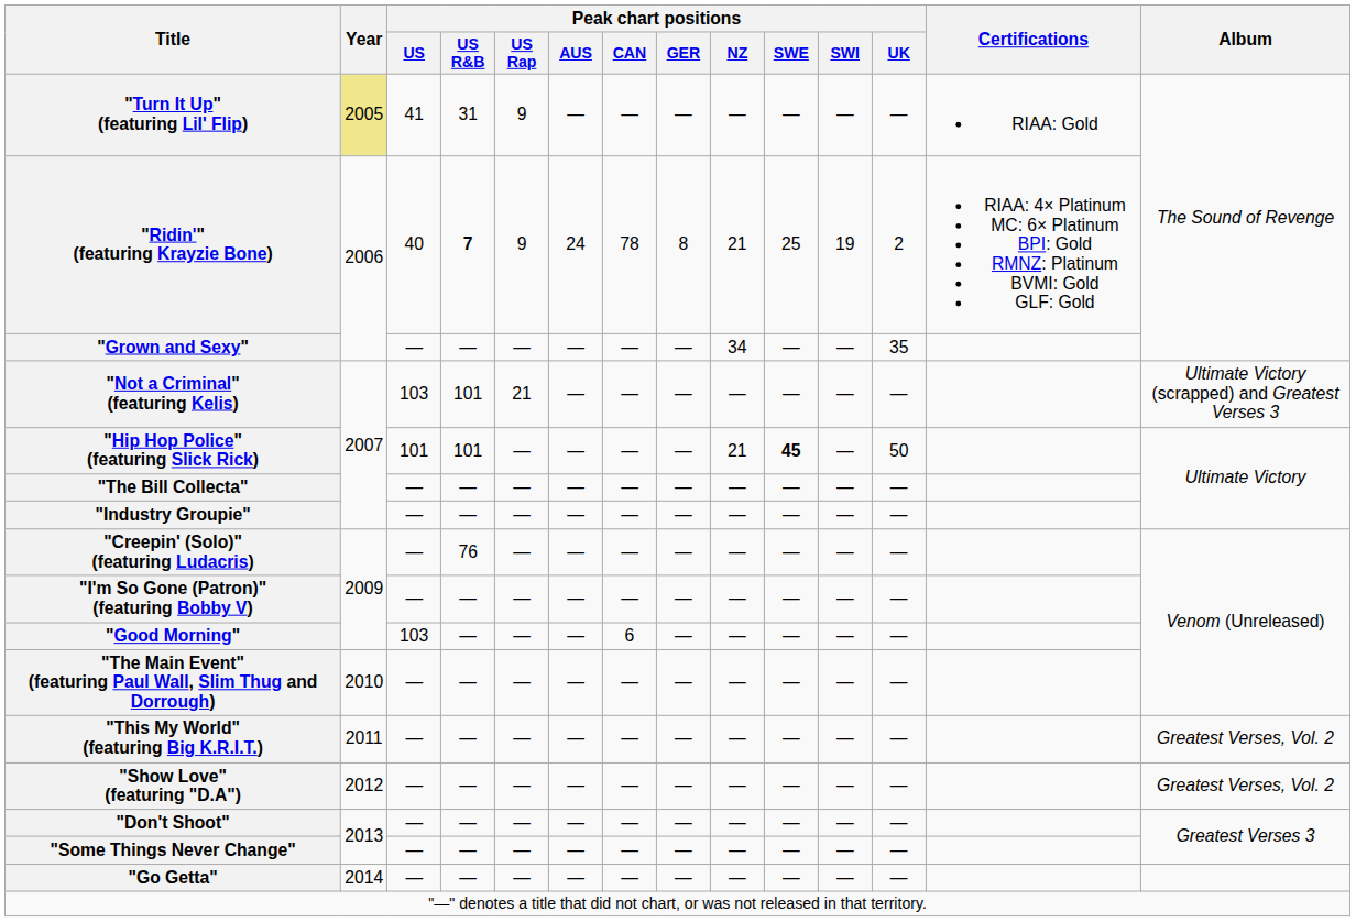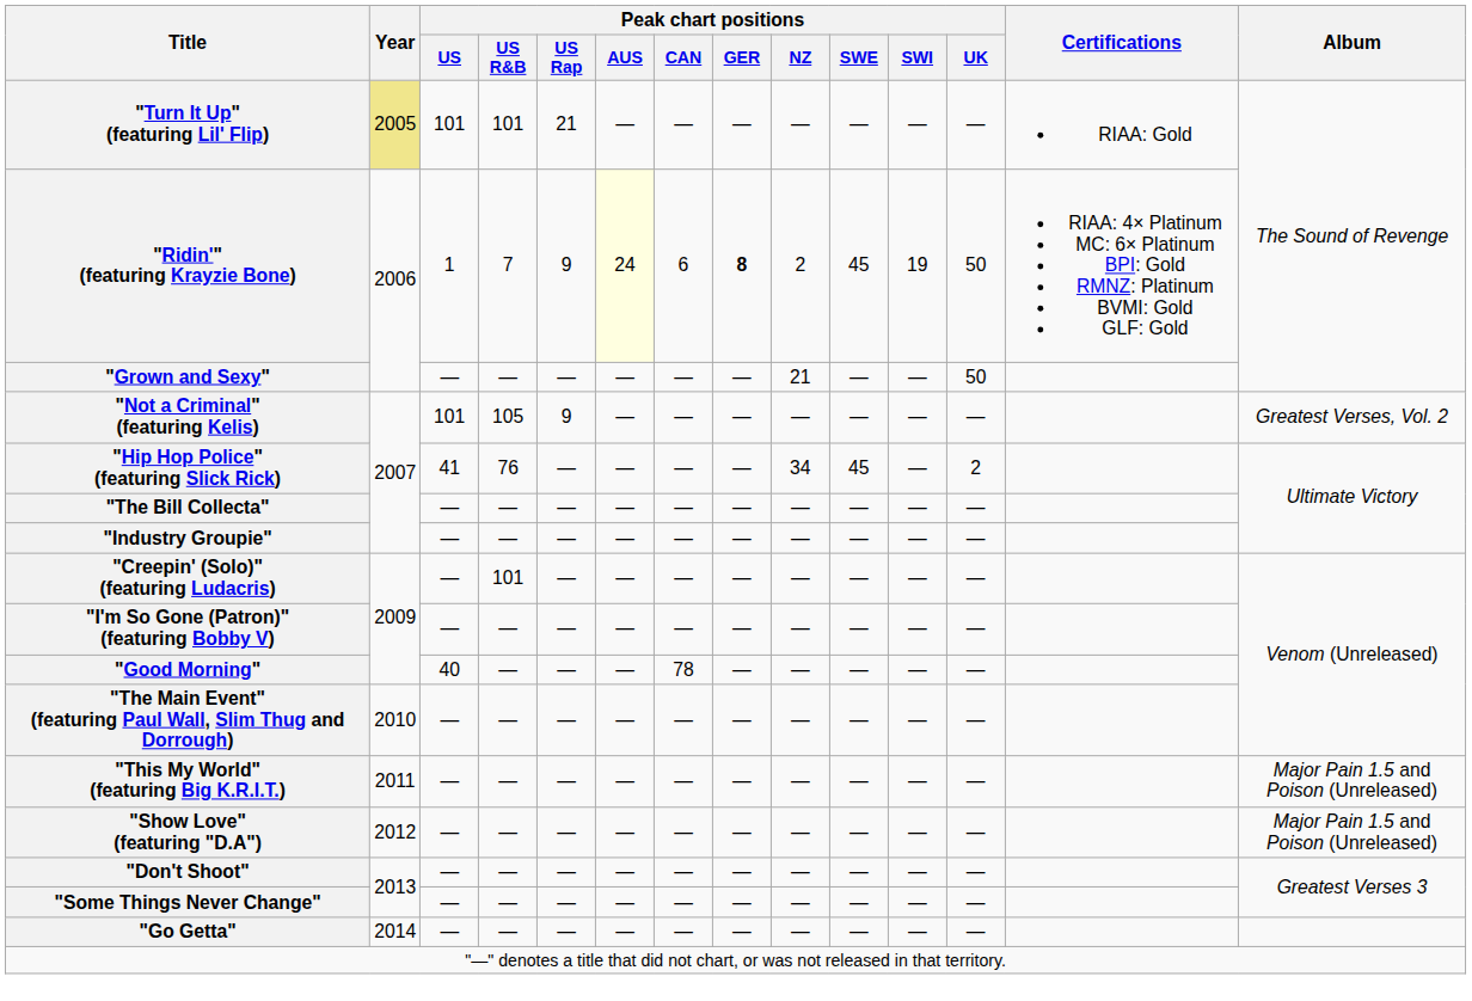"Turn It Up" (featuring Lil' Flip) | Peak chart positions / US: 41 -> 101
"Turn It Up" (featuring Lil' Flip) | Peak chart positions / US R&B: 31 -> 101
"Turn It Up" (featuring Lil' Flip) | Peak chart positions / US Rap: 9 -> 21
"Ridin'" (featuring Krayzie Bone) | Peak chart positions / US: 40 -> 1
"Ridin'" (featuring Krayzie Bone) | Peak chart positions / US R&B: bold -> normal
"Ridin'" (featuring Krayzie Bone) | Peak chart positions / AUS: no background -> lightyellow background
"Ridin'" (featuring Krayzie Bone) | Peak chart positions / CAN: 78 -> 6
"Ridin'" (featuring Krayzie Bone) | Peak chart positions / GER: normal -> bold
"Ridin'" (featuring Krayzie Bone) | Peak chart positions / NZ: 21 -> 2
"Ridin'" (featuring Krayzie Bone) | Peak chart positions / SWE: 25 -> 45
"Ridin'" (featuring Krayzie Bone) | Peak chart positions / UK: 2 -> 50
"Grown and Sexy" | Peak chart positions / NZ: 34 -> 21
"Grown and Sexy" | Peak chart positions / UK: 35 -> 50
"Not a Criminal" (featuring Kelis) | Peak chart positions / US: 103 -> 101
"Not a Criminal" (featuring Kelis) | Peak chart positions / US R&B: 101 -> 105
"Not a Criminal" (featuring Kelis) | Peak chart positions / US Rap: 21 -> 9
"Not a Criminal" (featuring Kelis) | Album: Ultimate Victory (scrapped) and Greatest Verses 3 -> Greatest Verses, Vol. 2
"Hip Hop Police" (featuring Slick Rick) | Peak chart positions / US: 101 -> 41
"Hip Hop Police" (featuring Slick Rick) | Peak chart positions / US R&B: 101 -> 76
"Hip Hop Police" (featuring Slick Rick) | Peak chart positions / NZ: 21 -> 34
"Hip Hop Police" (featuring Slick Rick) | Peak chart positions / SWE: bold -> normal
"Hip Hop Police" (featuring Slick Rick) | Peak chart positions / UK: 50 -> 2
"Creepin' (Solo)" (featuring Ludacris) | Peak chart positions / US R&B: 76 -> 101
"Good Morning" | Peak chart positions / US: 103 -> 40
"Good Morning" | Peak chart positions / CAN: 6 -> 78
"This My World" (featuring Big K.R.I.T.) | Album: Greatest Verses, Vol. 2 -> Major Pain 1.5 and Poison (Unreleased)
"Show Love" (featuring "D.A") | Album: Greatest Verses, Vol. 2 -> Major Pain 1.5 and Poison (Unreleased)
